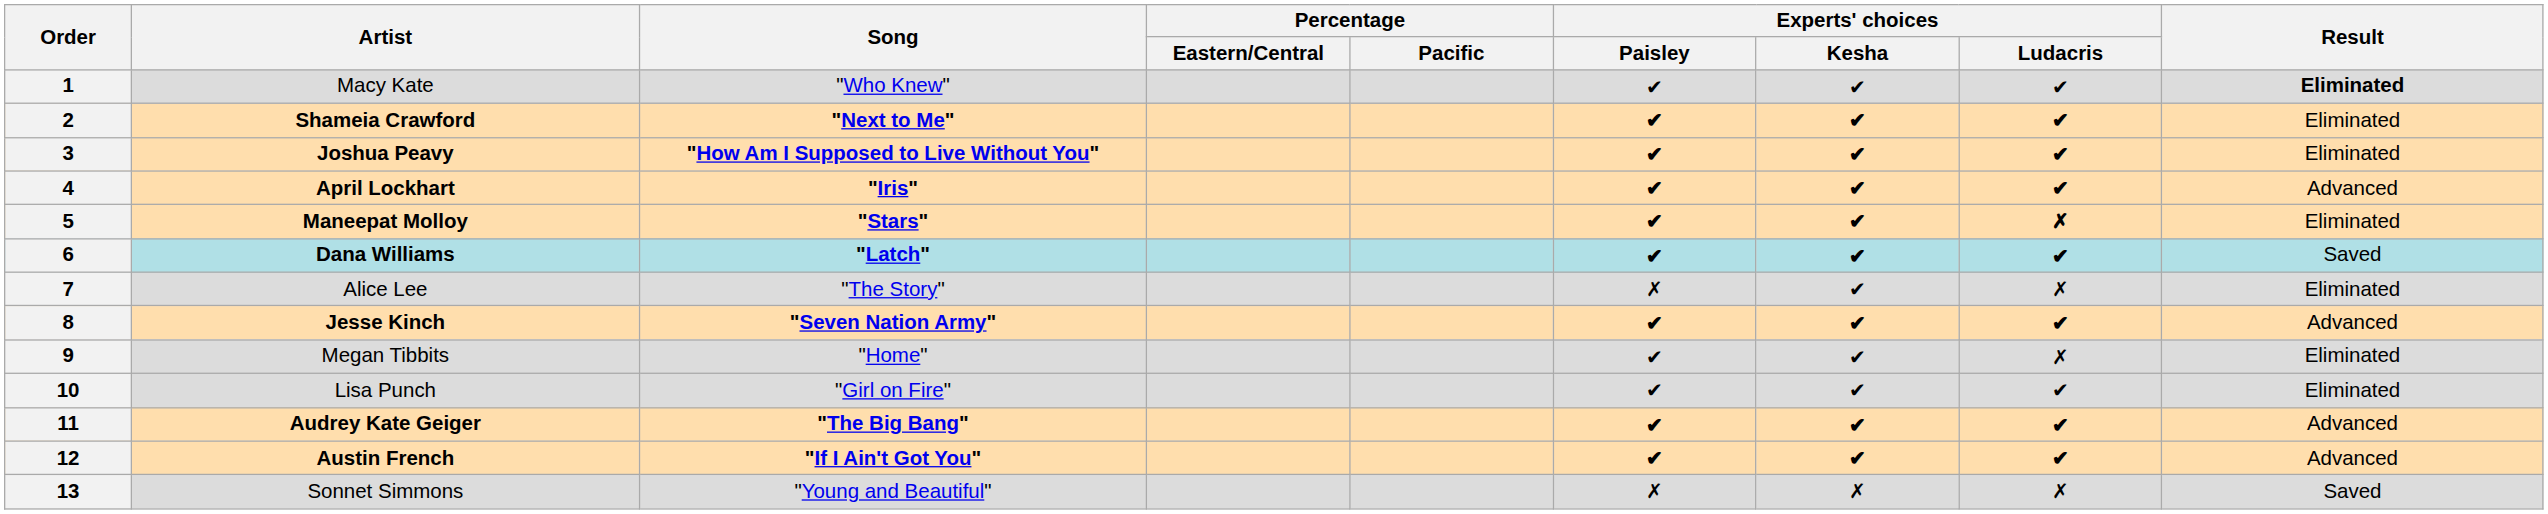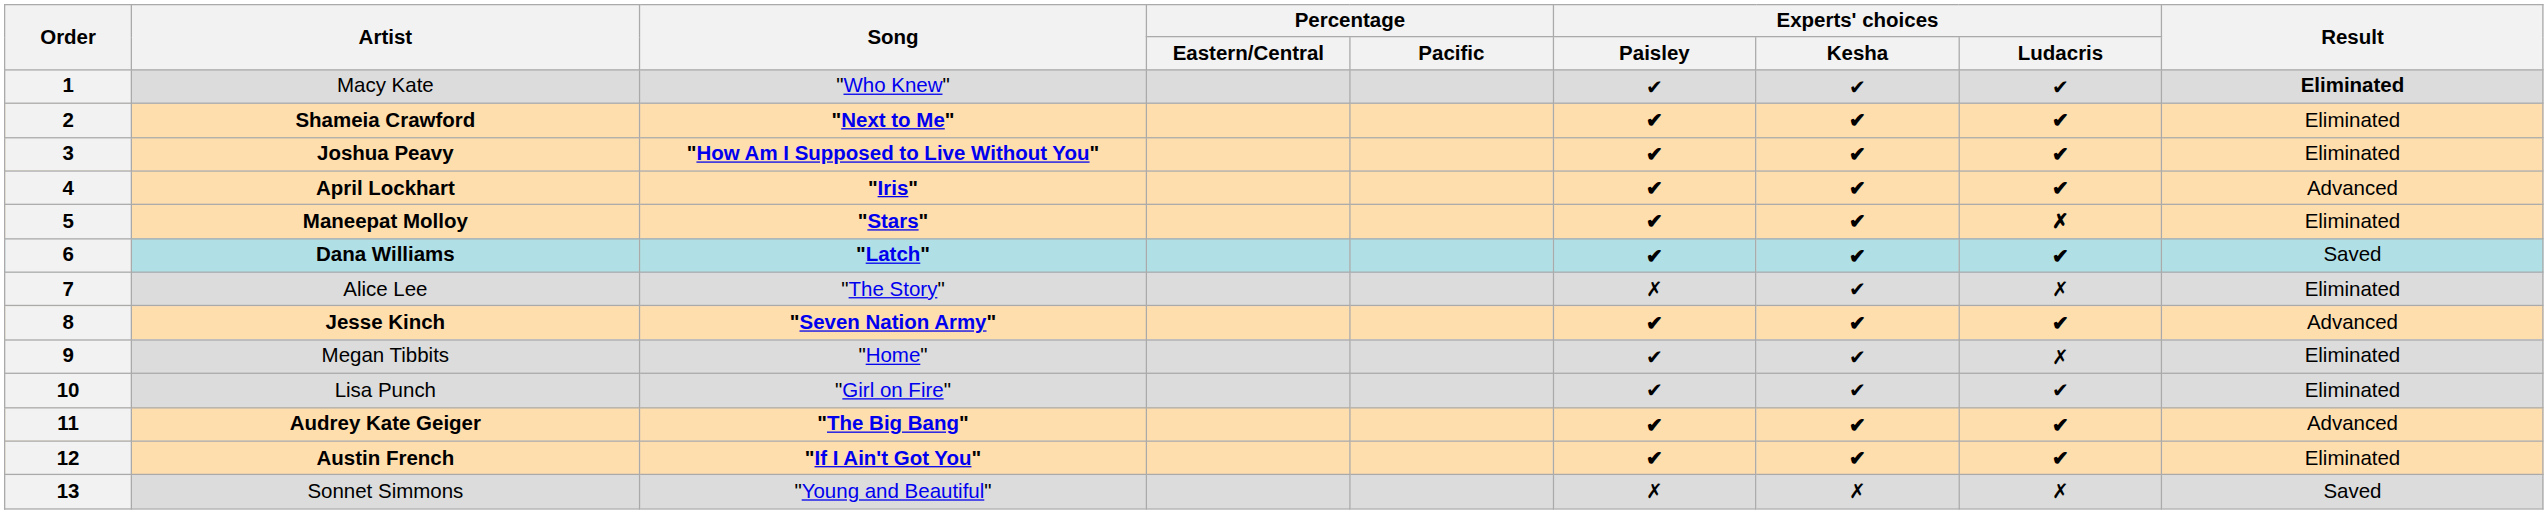12 | Result: Advanced -> Eliminated
